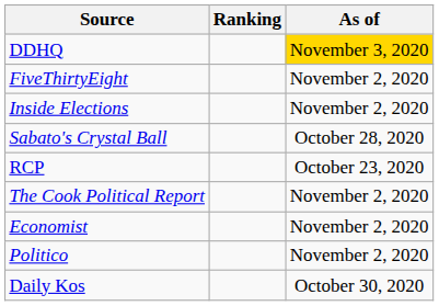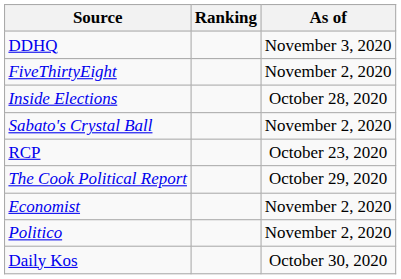DDHQ | As of: gold background -> no background
Inside Elections | As of: November 2, 2020 -> October 28, 2020
Sabato's Crystal Ball | As of: October 28, 2020 -> November 2, 2020
The Cook Political Report | As of: November 2, 2020 -> October 29, 2020
